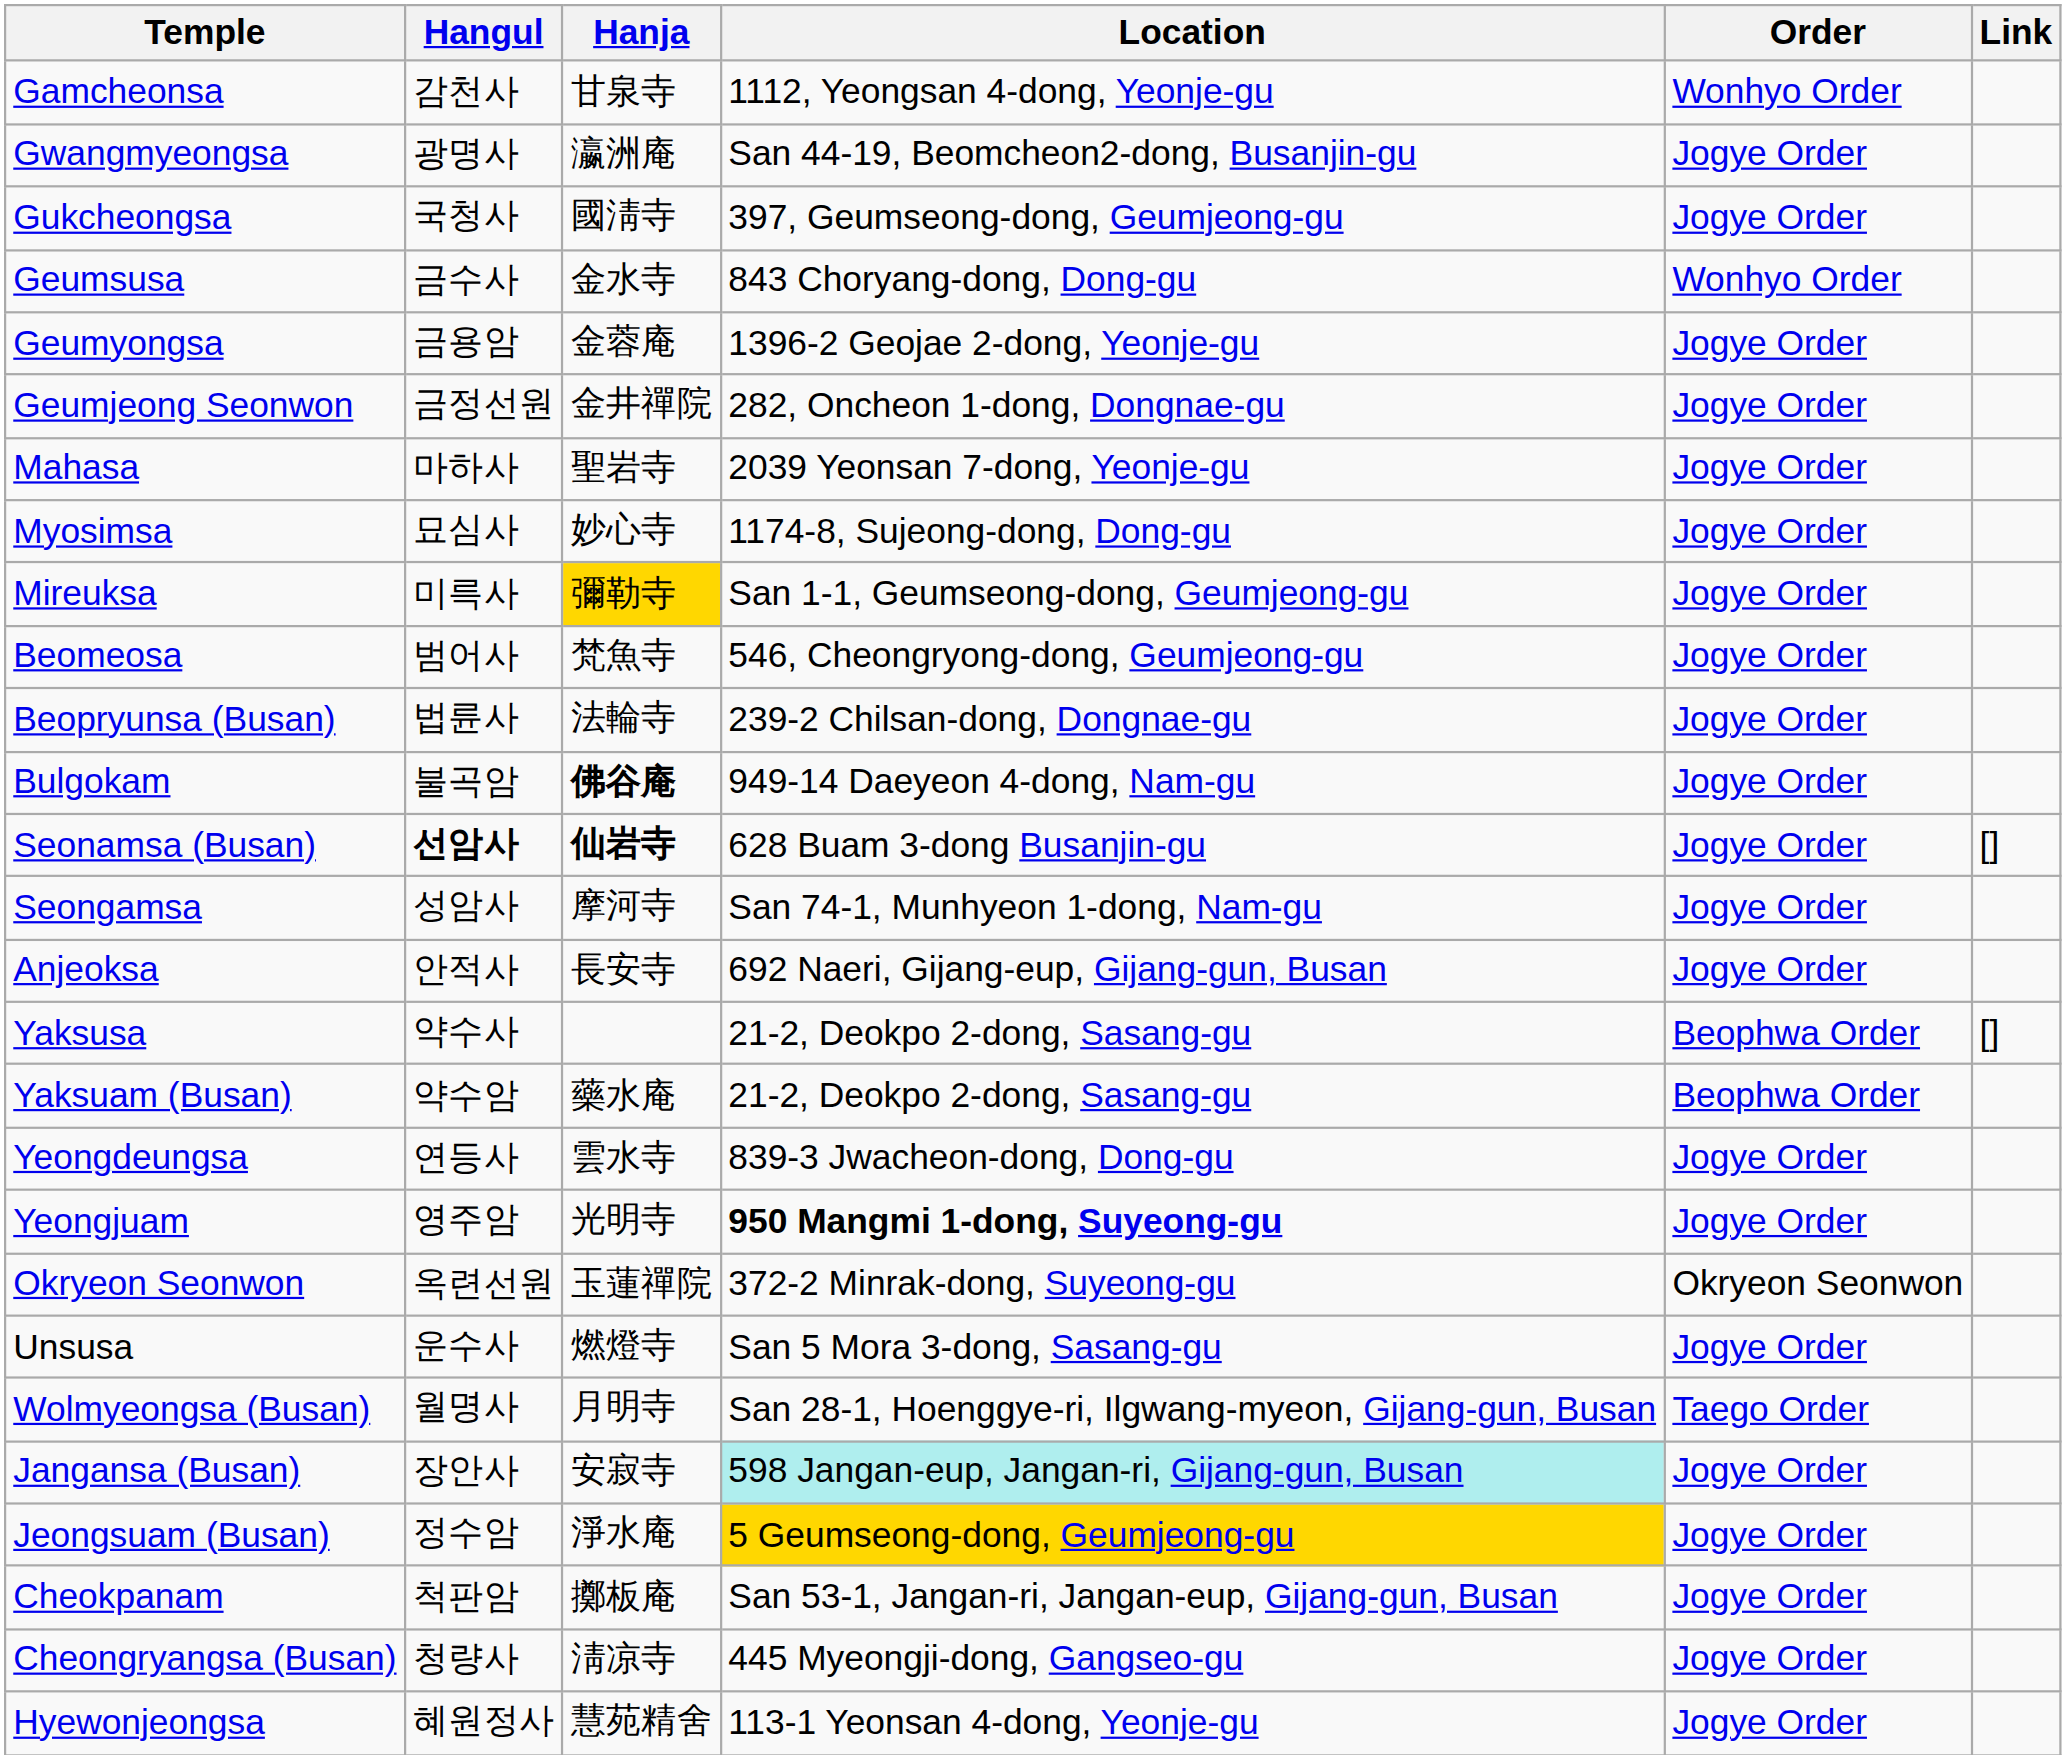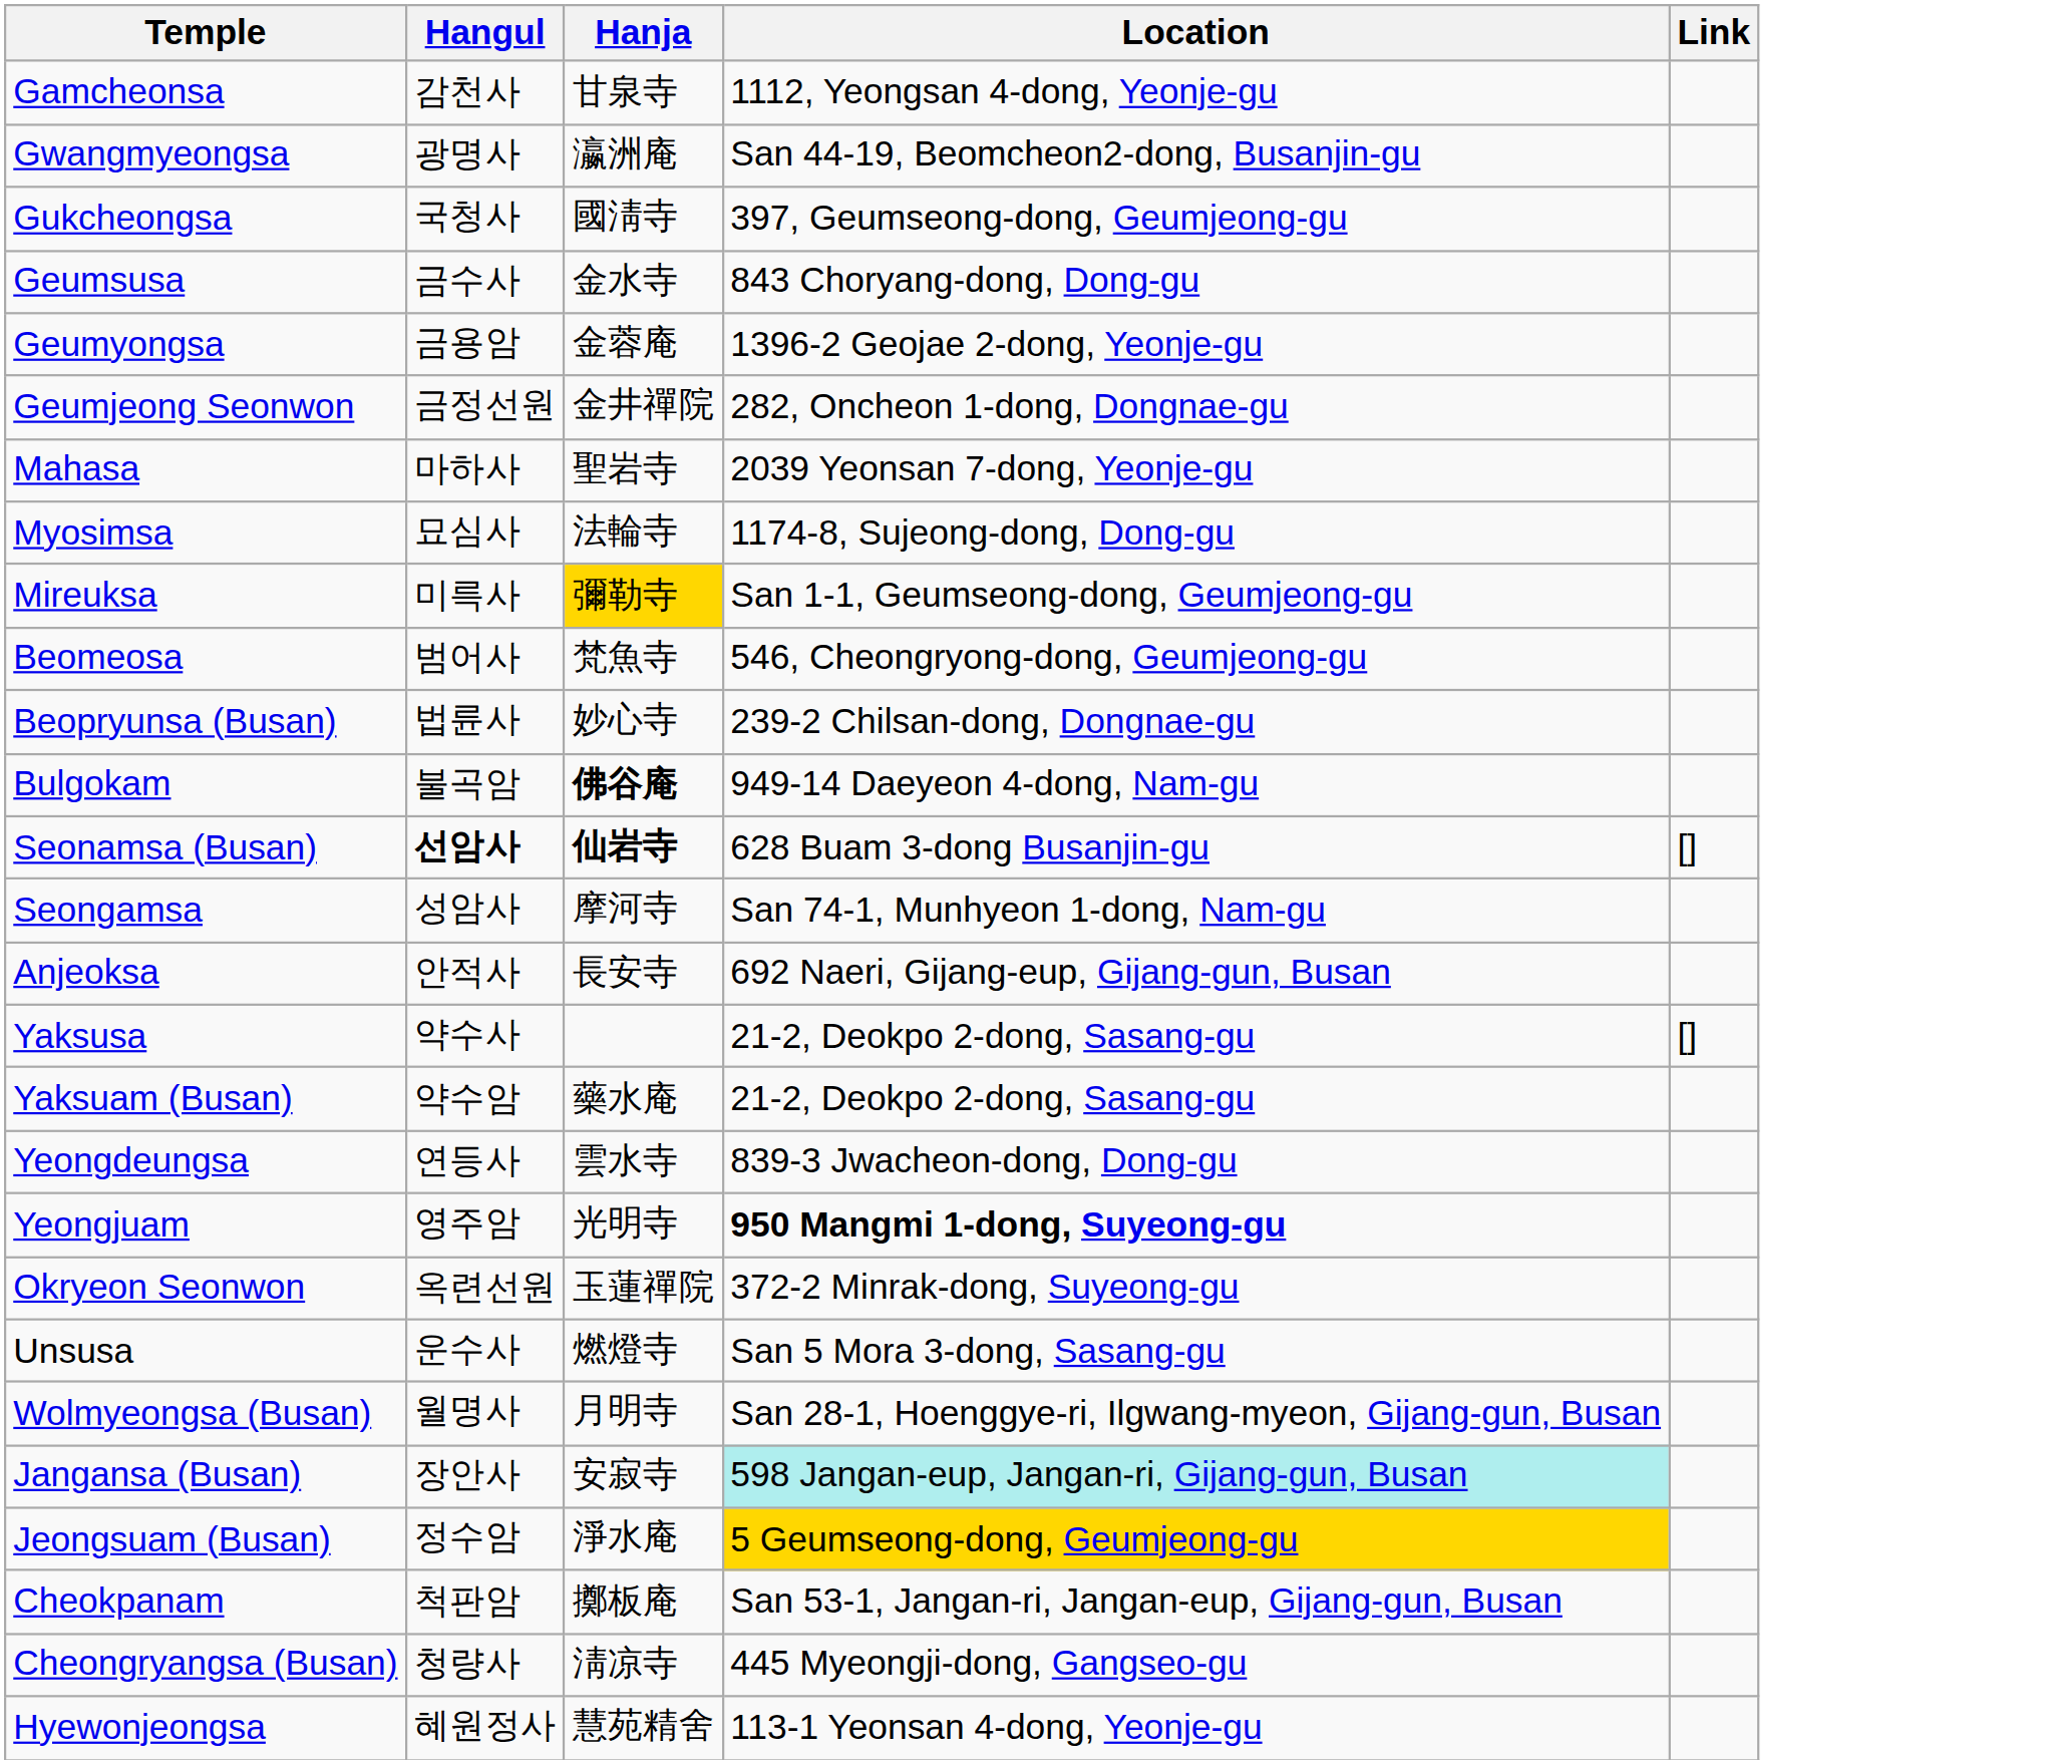- column: Order | Wonhyo Order | Jogye Order | Jogye Order | Wonhyo Order | Jogye Order | Jogye Order | Jogye Order | Jogye Order | Jogye Order | Jogye Order | Jogye Order | Jogye Order | Jogye Order | Jogye Order | Jogye Order | Beophwa Order | Beophwa Order | Jogye Order | Jogye Order | Okryeon Seonwon | Jogye Order | Taego Order | Jogye Order | Jogye Order | Jogye Order | Jogye Order | Jogye Order
Myosimsa | Hanja: 妙心寺 -> 法輪寺
Beopryunsa (Busan) | Hanja: 法輪寺 -> 妙心寺
